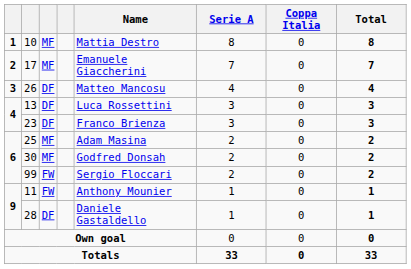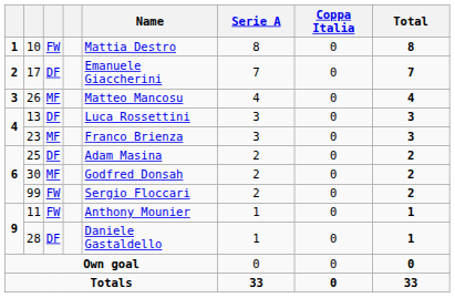10 | column 3: MF -> FW
17 | column 3: MF -> DF
26 | column 3: DF -> MF
23 | column 3: DF -> MF
25 | column 3: MF -> DF
